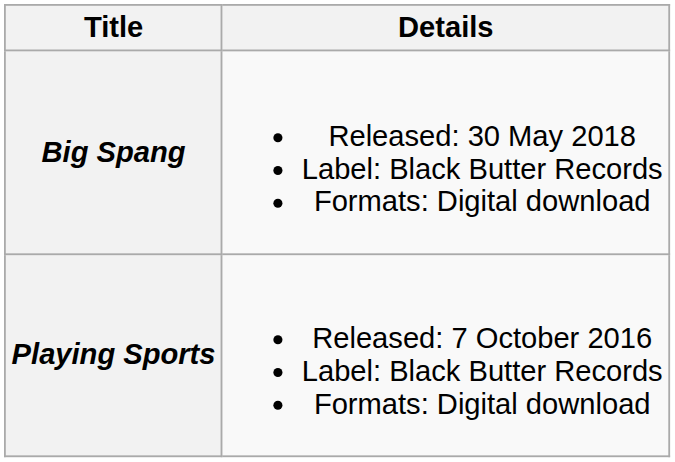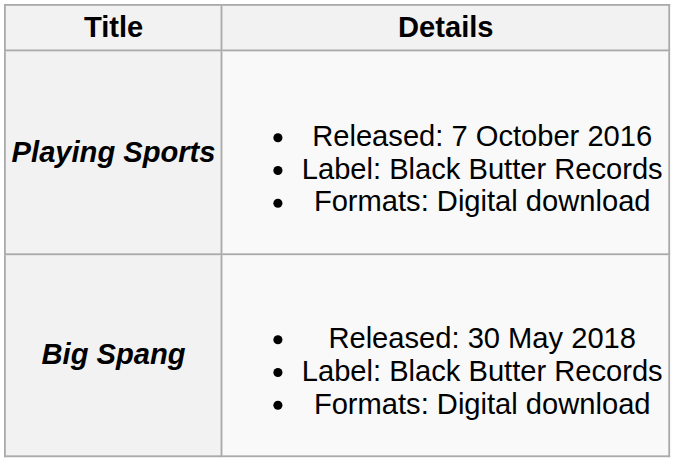rows swapped: Playing Sports <-> Big Spang
